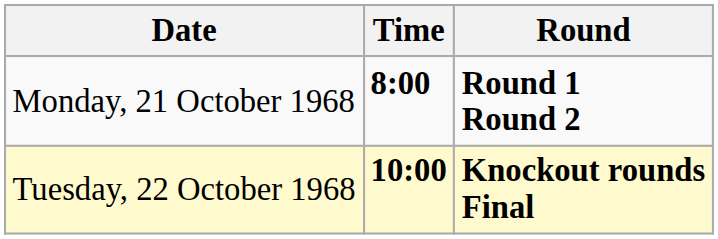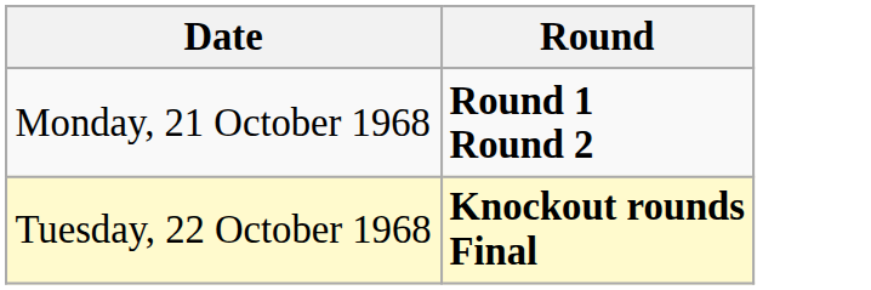- column: Time | 8:00 | 10:00
